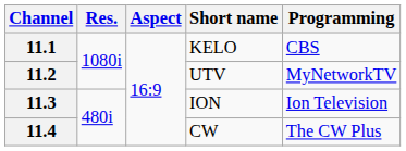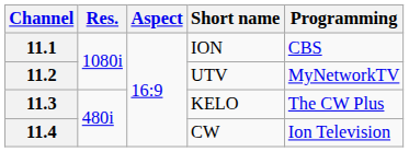11.1 | Short name: KELO -> ION
11.3 | Short name: ION -> KELO
11.3 | Programming: Ion Television -> The CW Plus
11.4 | Programming: The CW Plus -> Ion Television
